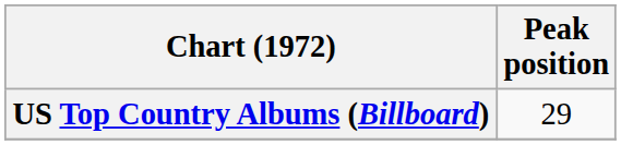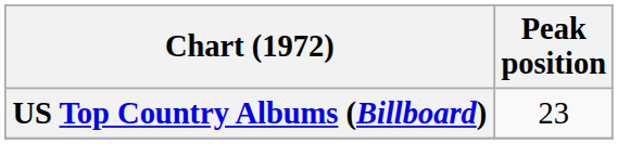US Top Country Albums (Billboard) | Peak position: 29 -> 23
